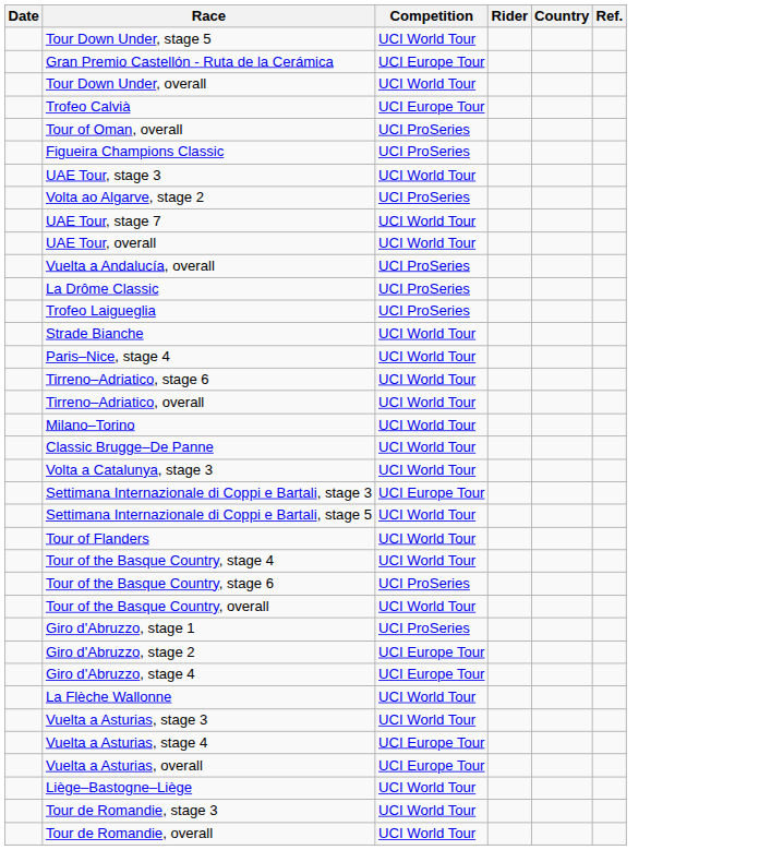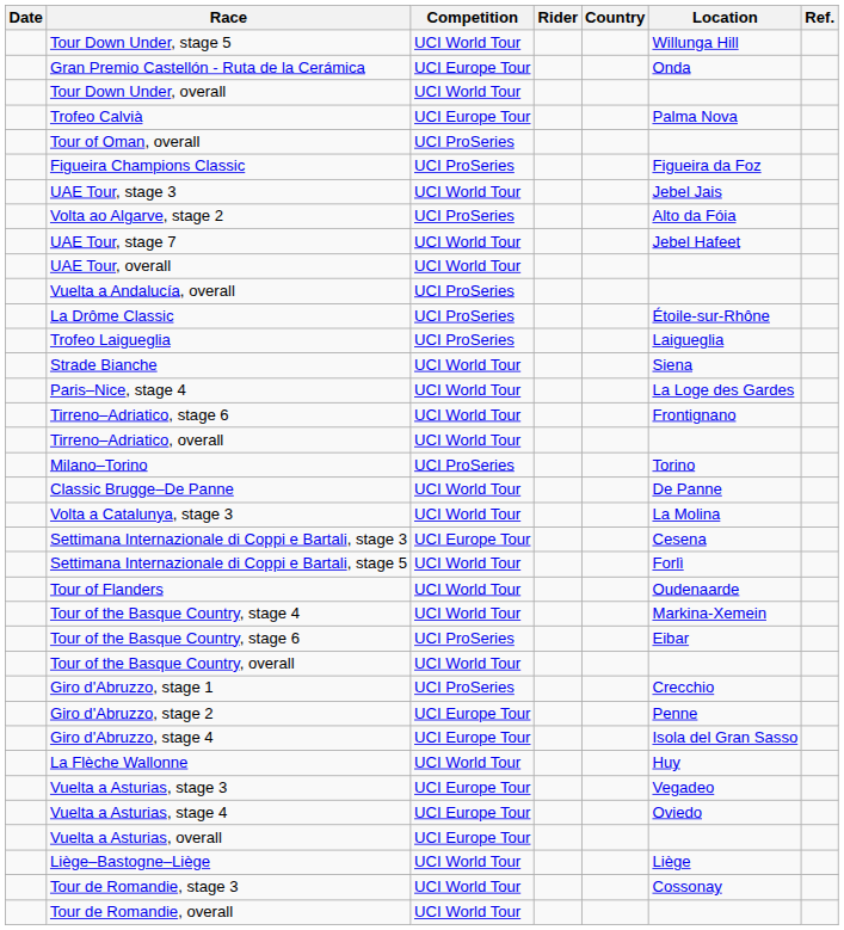+ column: Location | Willunga Hill | Onda | Palma Nova | Figueira da Foz | Jebel Jais | Alto da Fóia | Jebel Hafeet | Étoile-sur-Rhône | Laigueglia | Siena | La Loge des Gardes | Frontignano | Torino | De Panne | La Molina | Cesena | Forlì | Oudenaarde | Markina-Xemein | Eibar | Crecchio | Penne | Isola del Gran Sasso | Huy | Vegadeo | Oviedo | Liège | Cossonay
Milano–Torino | Competition: UCI World Tour -> UCI ProSeries
Vuelta a Asturias, stage 3 | Competition: UCI World Tour -> UCI Europe Tour
